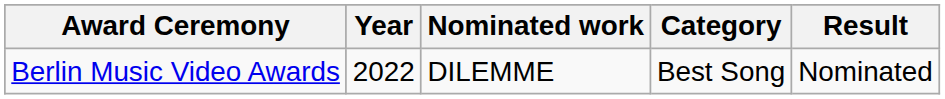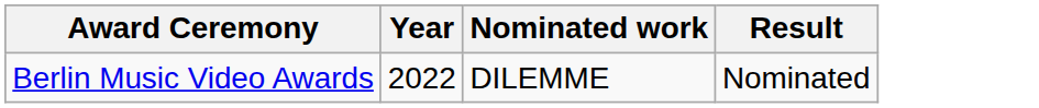- column: Category | Best Song
